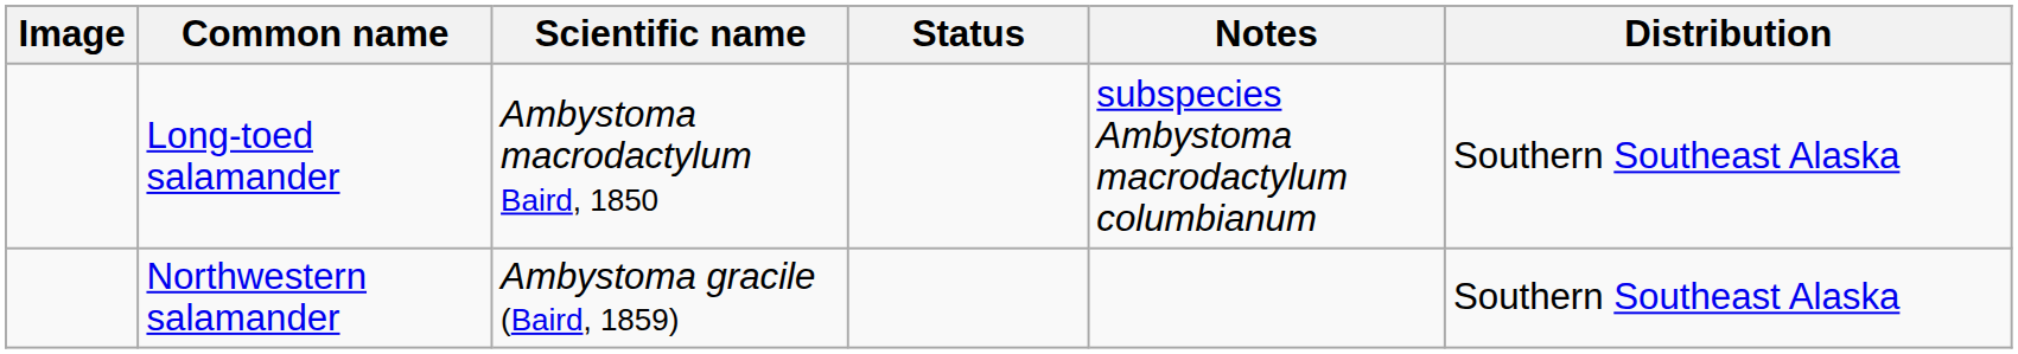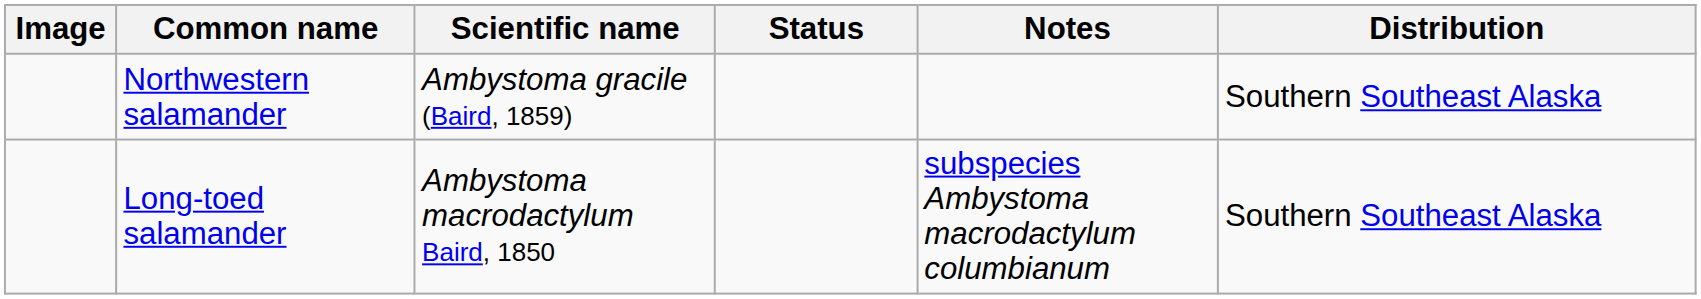rows swapped: Northwestern salamander <-> Long-toed salamander
